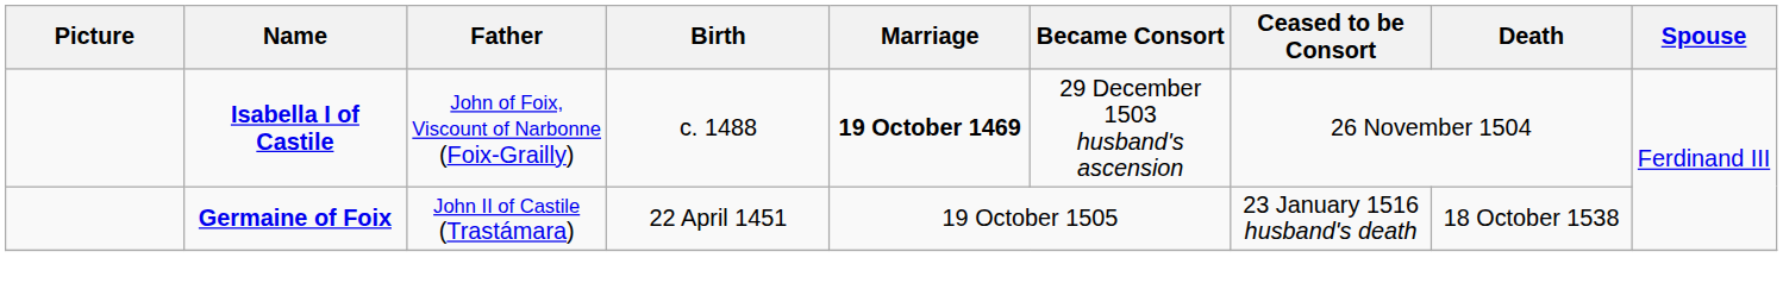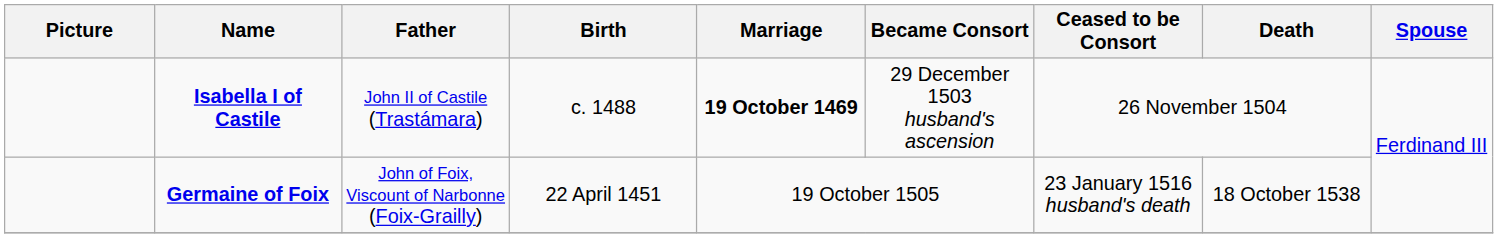Isabella I of Castile | Father: John of Foix, Viscount of Narbonne (Foix-Grailly) -> John II of Castile (Trastámara)
Germaine of Foix | Father: John II of Castile (Trastámara) -> John of Foix, Viscount of Narbonne (Foix-Grailly)
